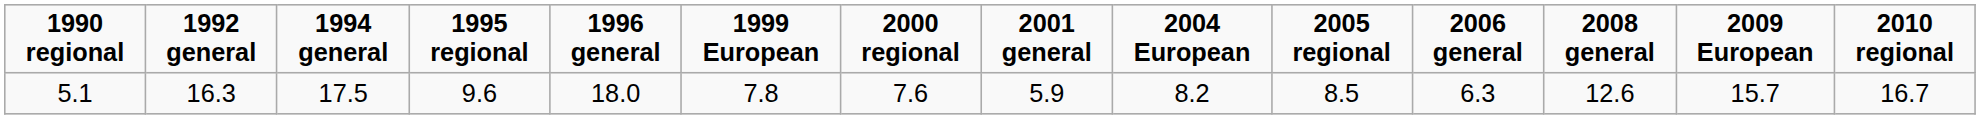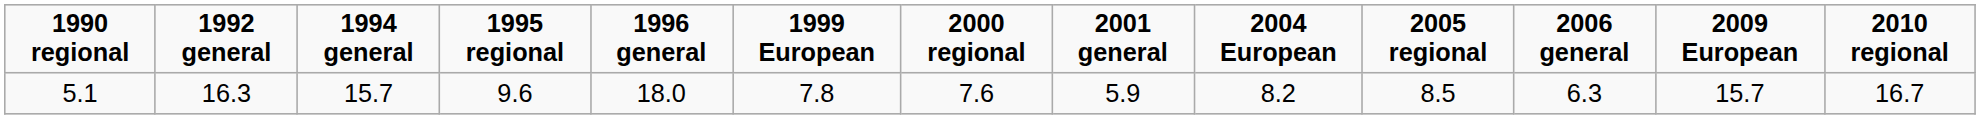- column: 2008 general | 12.6
5.1 | 1994 general: 17.5 -> 15.7
